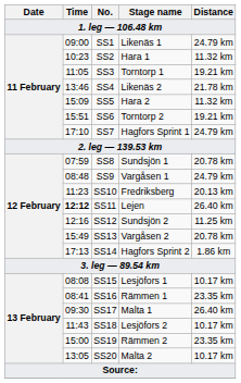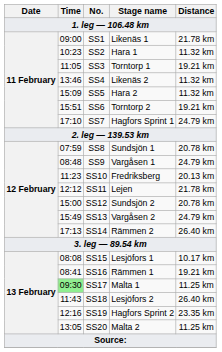SS1 | Distance: 24.79 km -> 21.78 km
SS4 | Distance: 21.78 km -> 11.32 km
SS11 | Time: bold -> normal
SS11 | Distance: 26.40 km -> 21.78 km
SS12 | Time: 12:16 -> 15:00
SS12 | Distance: 11.25 km -> 20.78 km
SS13 | Distance: 20.78 km -> 24.79 km
SS14 | Stage name: Hagfors Sprint 2 -> Rämmen 2
SS14 | Distance: 1.86 km -> 26.40 km
SS16 | Distance: 23.35 km -> 19.21 km
SS17 | Time: no background -> lightgreen background
SS17 | Distance: 26.40 km -> 11.25 km
SS18 | Distance: 10.17 km -> 26.40 km
SS19 | Time: 15:00 -> 12:16
SS19 | Stage name: Rämmen 2 -> Hagfors Sprint 2
SS20 | Distance: 10.17 km -> 11.25 km
